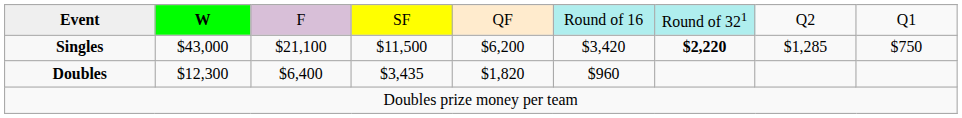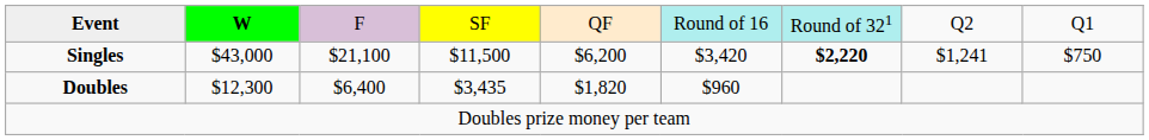Singles | column 8: $1,285 -> $1,241
